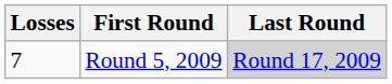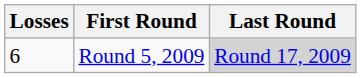Round 5, 2009 | Losses: 7 -> 6
